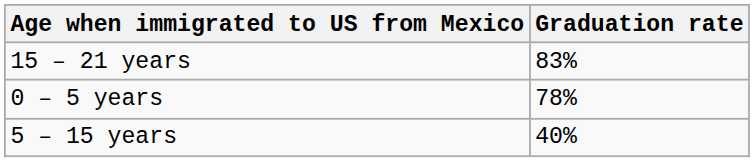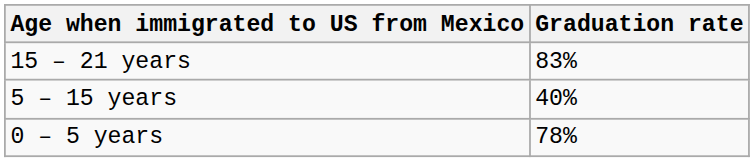rows swapped: 5 – 15 years <-> 0 – 5 years
